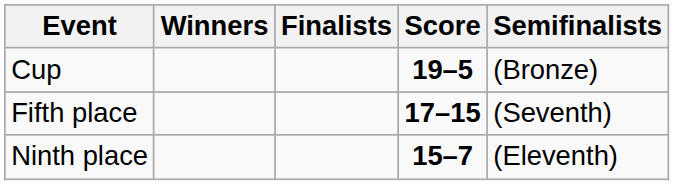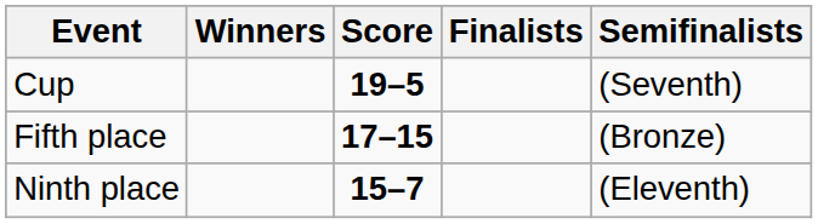columns swapped: Score <-> Finalists
Cup | Semifinalists: (Bronze) -> (Seventh)
Fifth place | Semifinalists: (Seventh) -> (Bronze)
